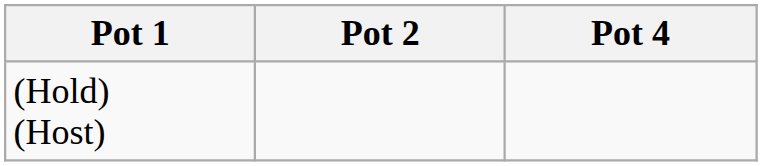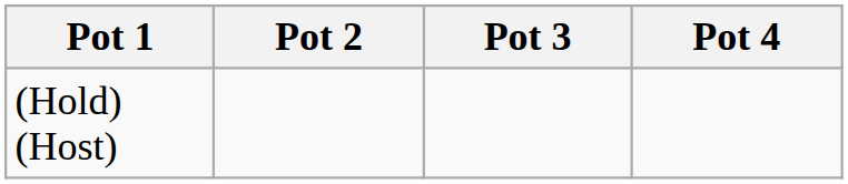+ column: Pot 3
